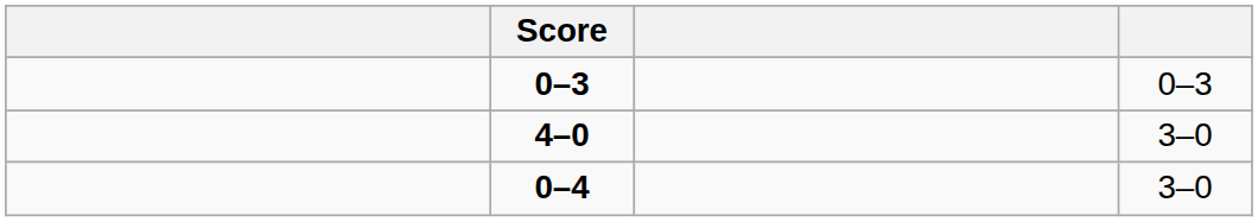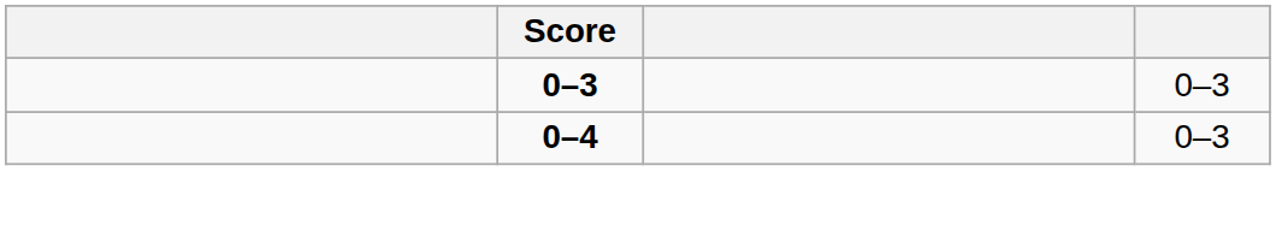- row: 4–0 | 3–0
0–4 | column 4: 3–0 -> 0–3
